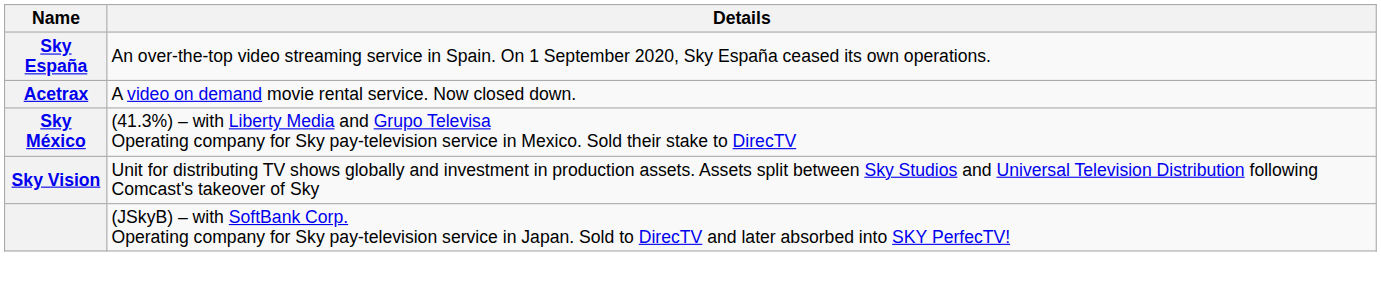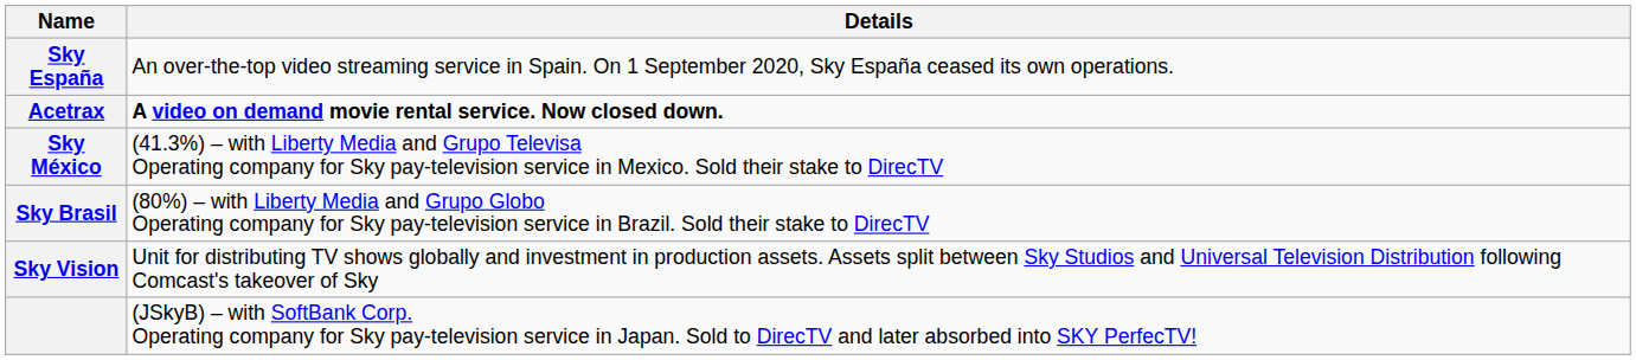Acetrax | Details: normal -> bold
+ row: Sky Brasil | (80%) – with Liberty Media and Grupo Globo Operating company for Sky pay-television service in Brazil. Sold their stake to DirecTV
